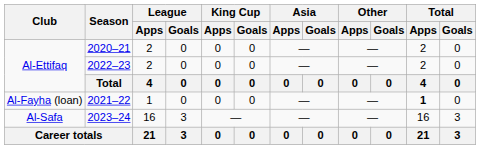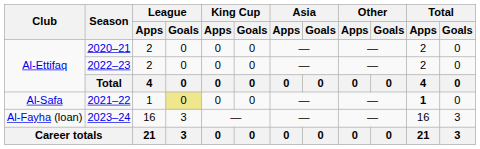2021–22 | Club: Al-Fayha (loan) -> Al-Safa
2021–22 | League / Goals: no background -> khaki background
2023–24 | Club: Al-Safa -> Al-Fayha (loan)
